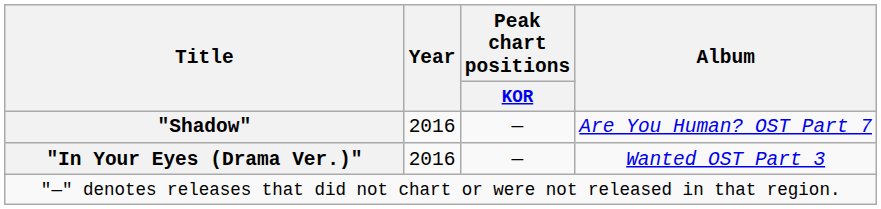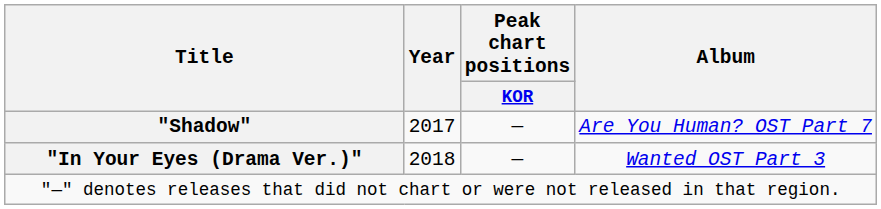"Shadow" | Year: 2016 -> 2017
"In Your Eyes (Drama Ver.)" | Year: 2016 -> 2018
